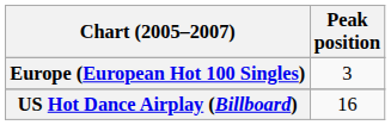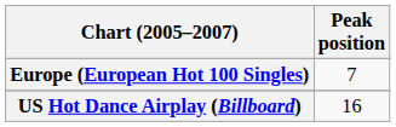Europe (European Hot 100 Singles) | Peak position: 3 -> 7
